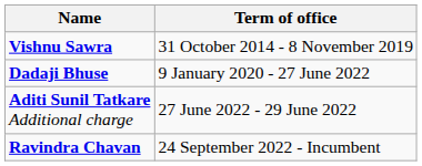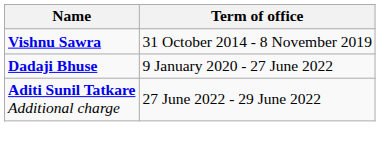- row: Ravindra Chavan | 24 September 2022 - Incumbent
